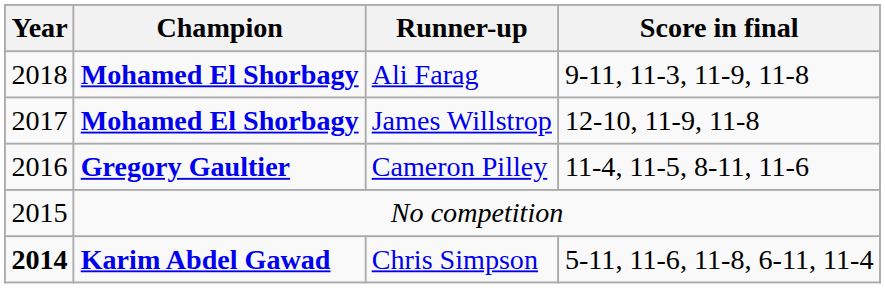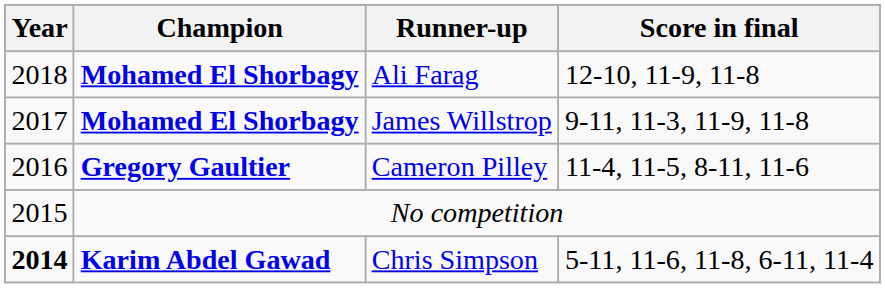Ali Farag | Score in final: 9-11, 11-3, 11-9, 11-8 -> 12-10, 11-9, 11-8
James Willstrop | Score in final: 12-10, 11-9, 11-8 -> 9-11, 11-3, 11-9, 11-8
